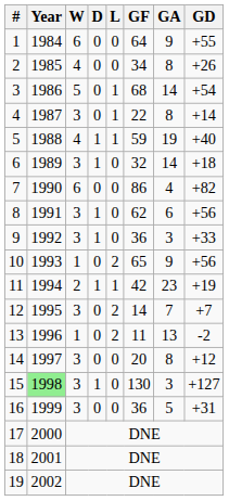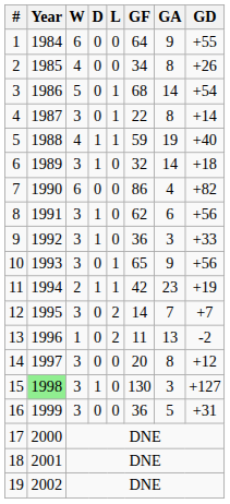10 | W: 1 -> 3
10 | L: 2 -> 1
